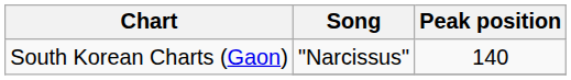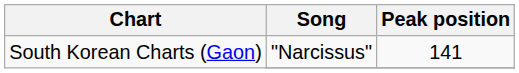South Korean Charts (Gaon) / "Narcissus" | Peak position: 140 -> 141
